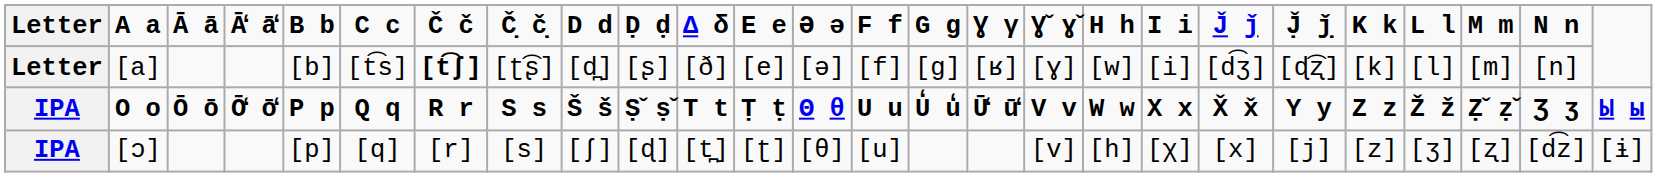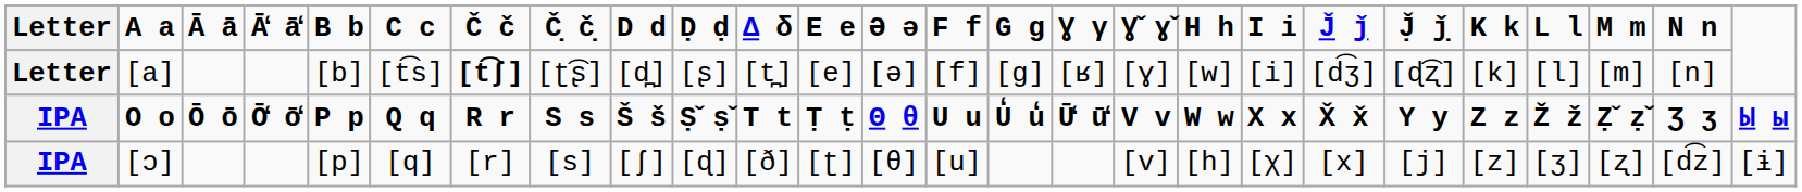[a] | Δ δ: [ð] -> [t̪]
[ɔ] | Δ δ: [t̪] -> [ð]
